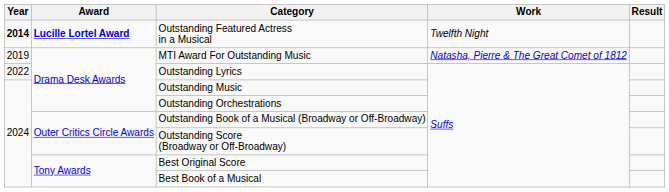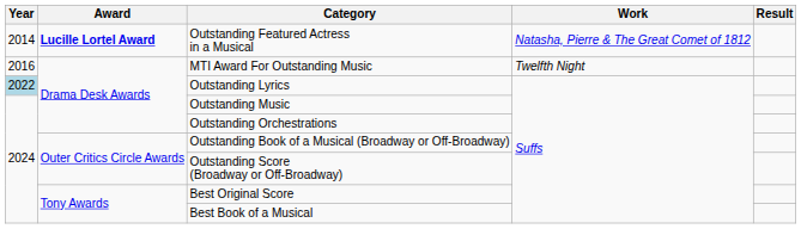Outstanding Featured Actress in a Musical | Year: bold -> normal
Outstanding Featured Actress in a Musical | Work: Twelfth Night -> Natasha, Pierre & The Great Comet of 1812
MTI Award For Outstanding Music | Year: 2019 -> 2016
MTI Award For Outstanding Music | Work: Natasha, Pierre & The Great Comet of 1812 -> Twelfth Night
Outstanding Lyrics | Year: no background -> lightblue background
